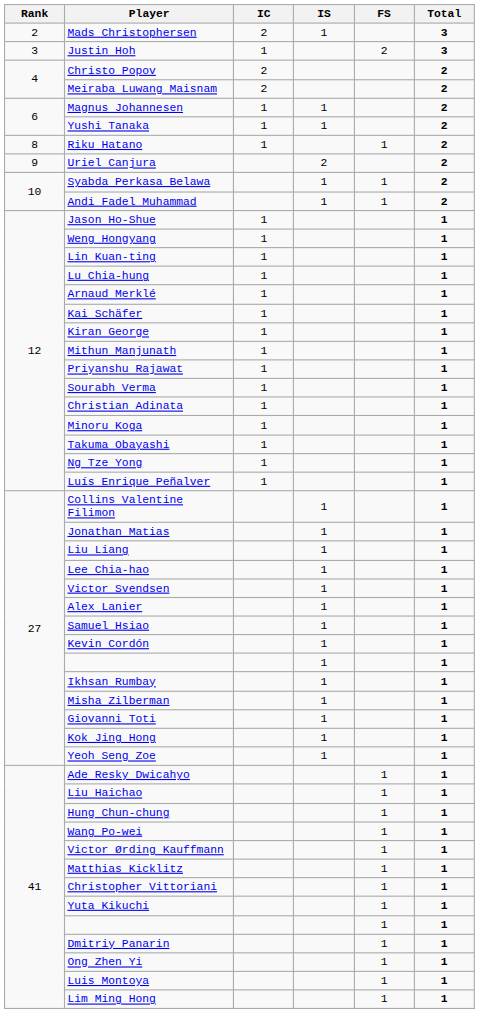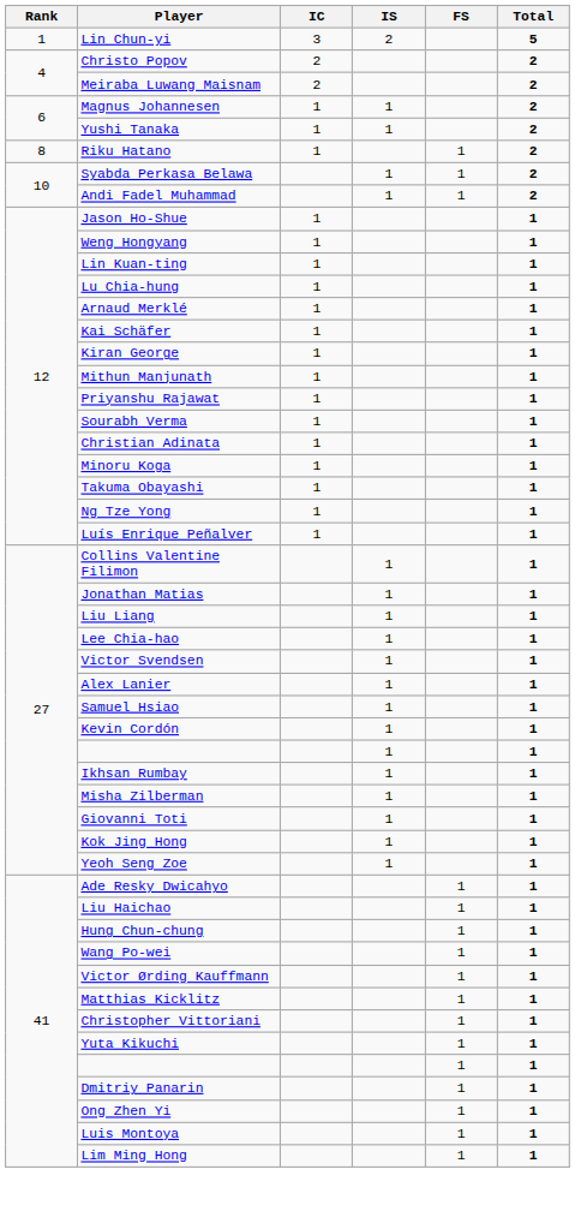+ row: 1 | Lin Chun-yi | 3 | 2 | 5
- row: 2 | Mads Christophersen | 2 | 1 | 3
- row: 3 | Justin Hoh | 1 | 2 | 3
- row: 9 | Uriel Canjura | 2 | 2
